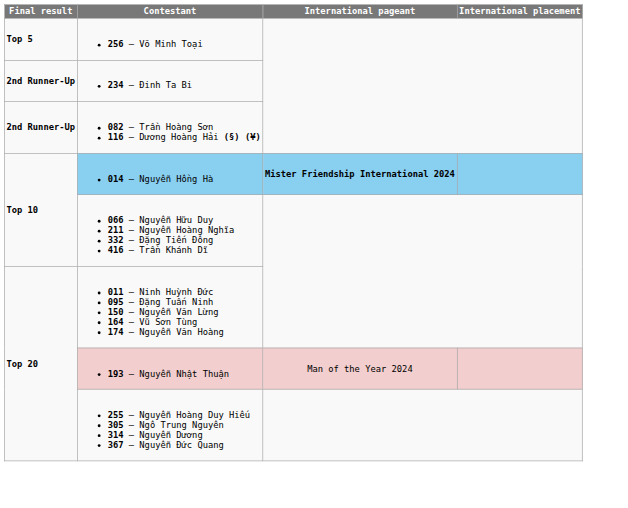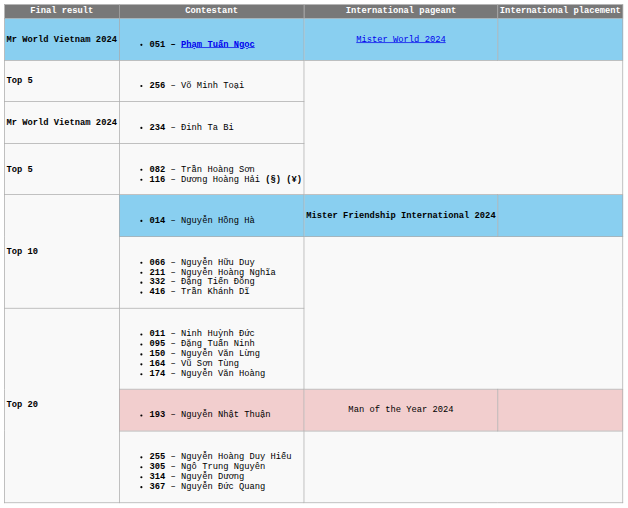+ row: Mr World Vietnam 2024 | 051 – Phạm Tuấn Ngọc | Mister World 2024
234 – Đinh Ta Bi | Final result: 2nd Runner-Up -> Mr World Vietnam 2024
082 – Trần Hoàng Sơn 116 – Dương Hoàng Hải (§) (¥) | Final result: 2nd Runner-Up -> Top 5
